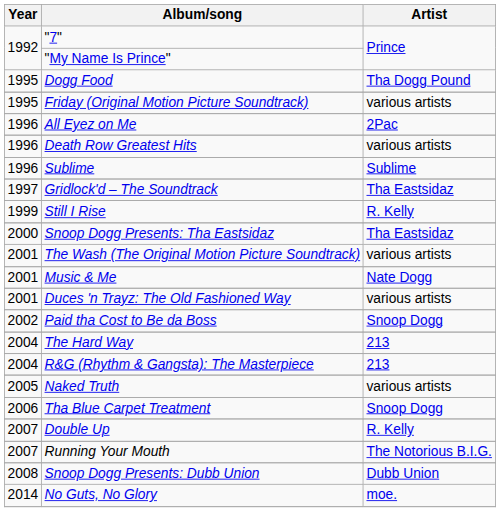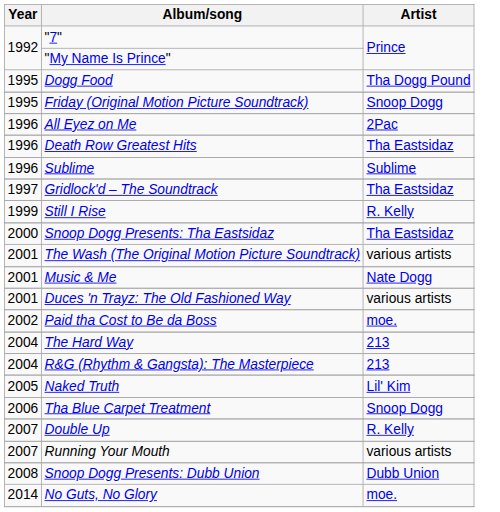Friday (Original Motion Picture Soundtrack) | Artist: various artists -> Snoop Dogg
Death Row Greatest Hits | Artist: various artists -> Tha Eastsidaz
Paid tha Cost to Be da Boss | Artist: Snoop Dogg -> moe.
Naked Truth | Artist: various artists -> Lil' Kim
Running Your Mouth | Artist: The Notorious B.I.G. -> various artists
